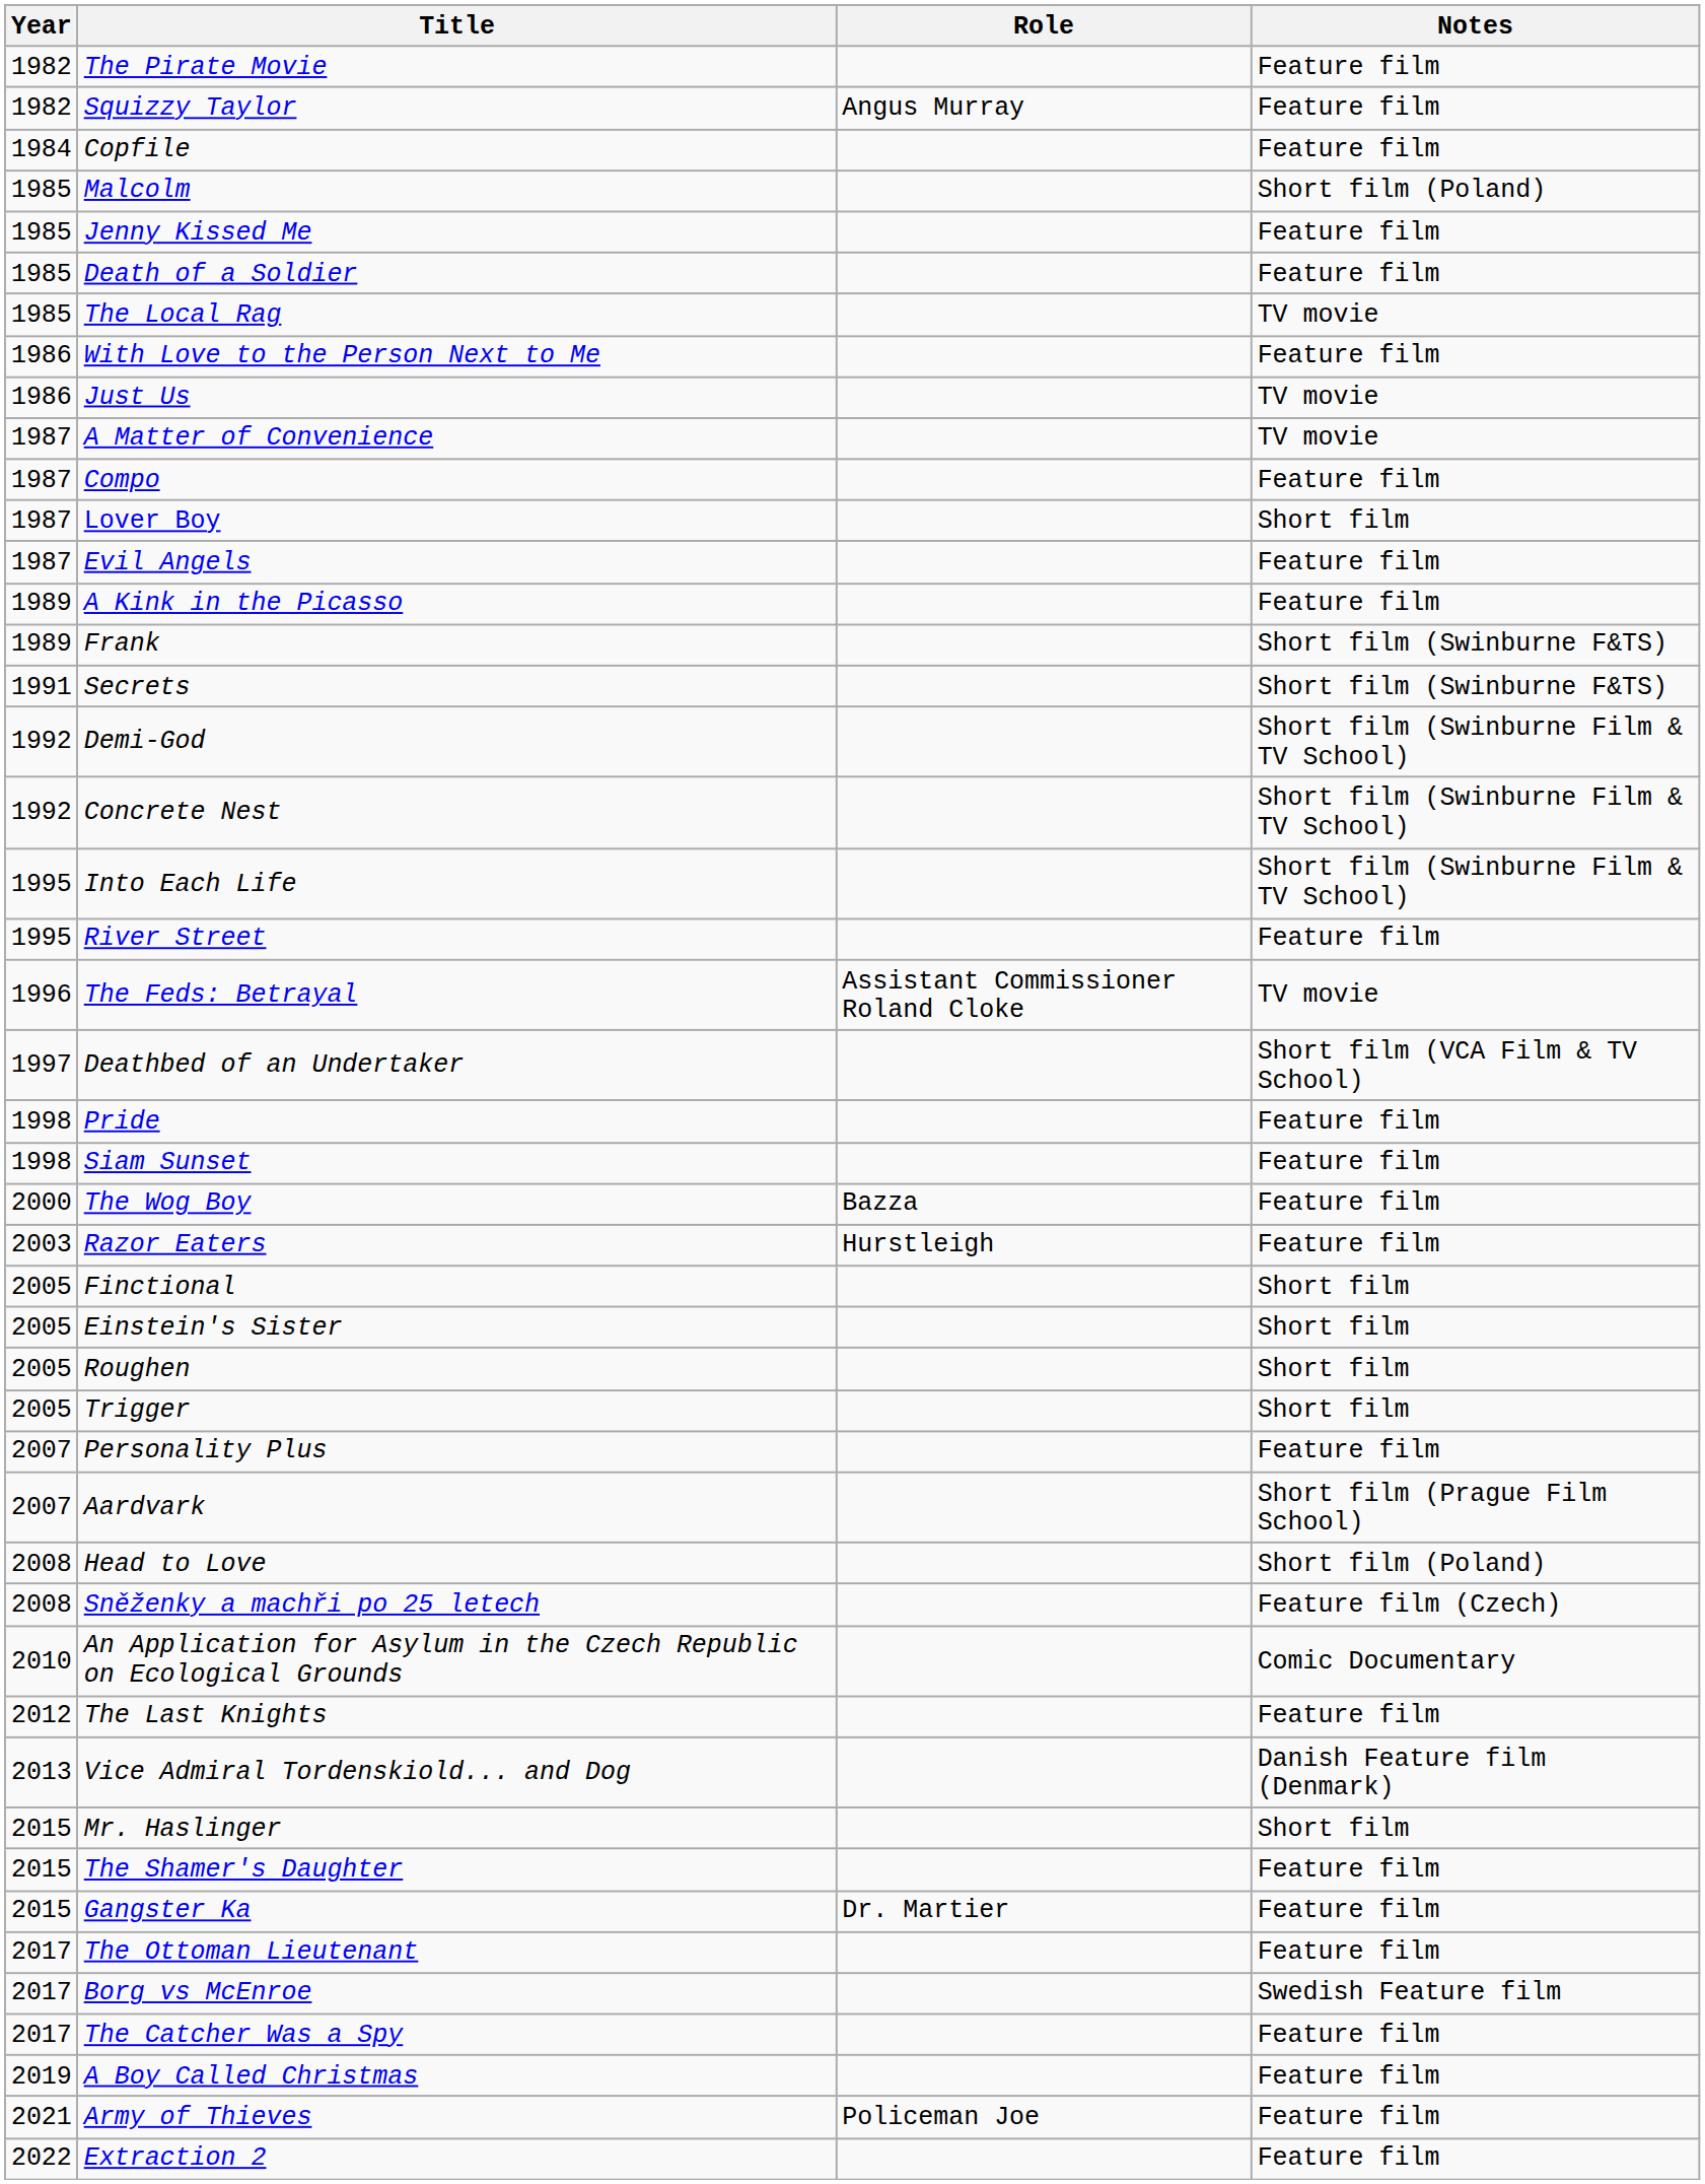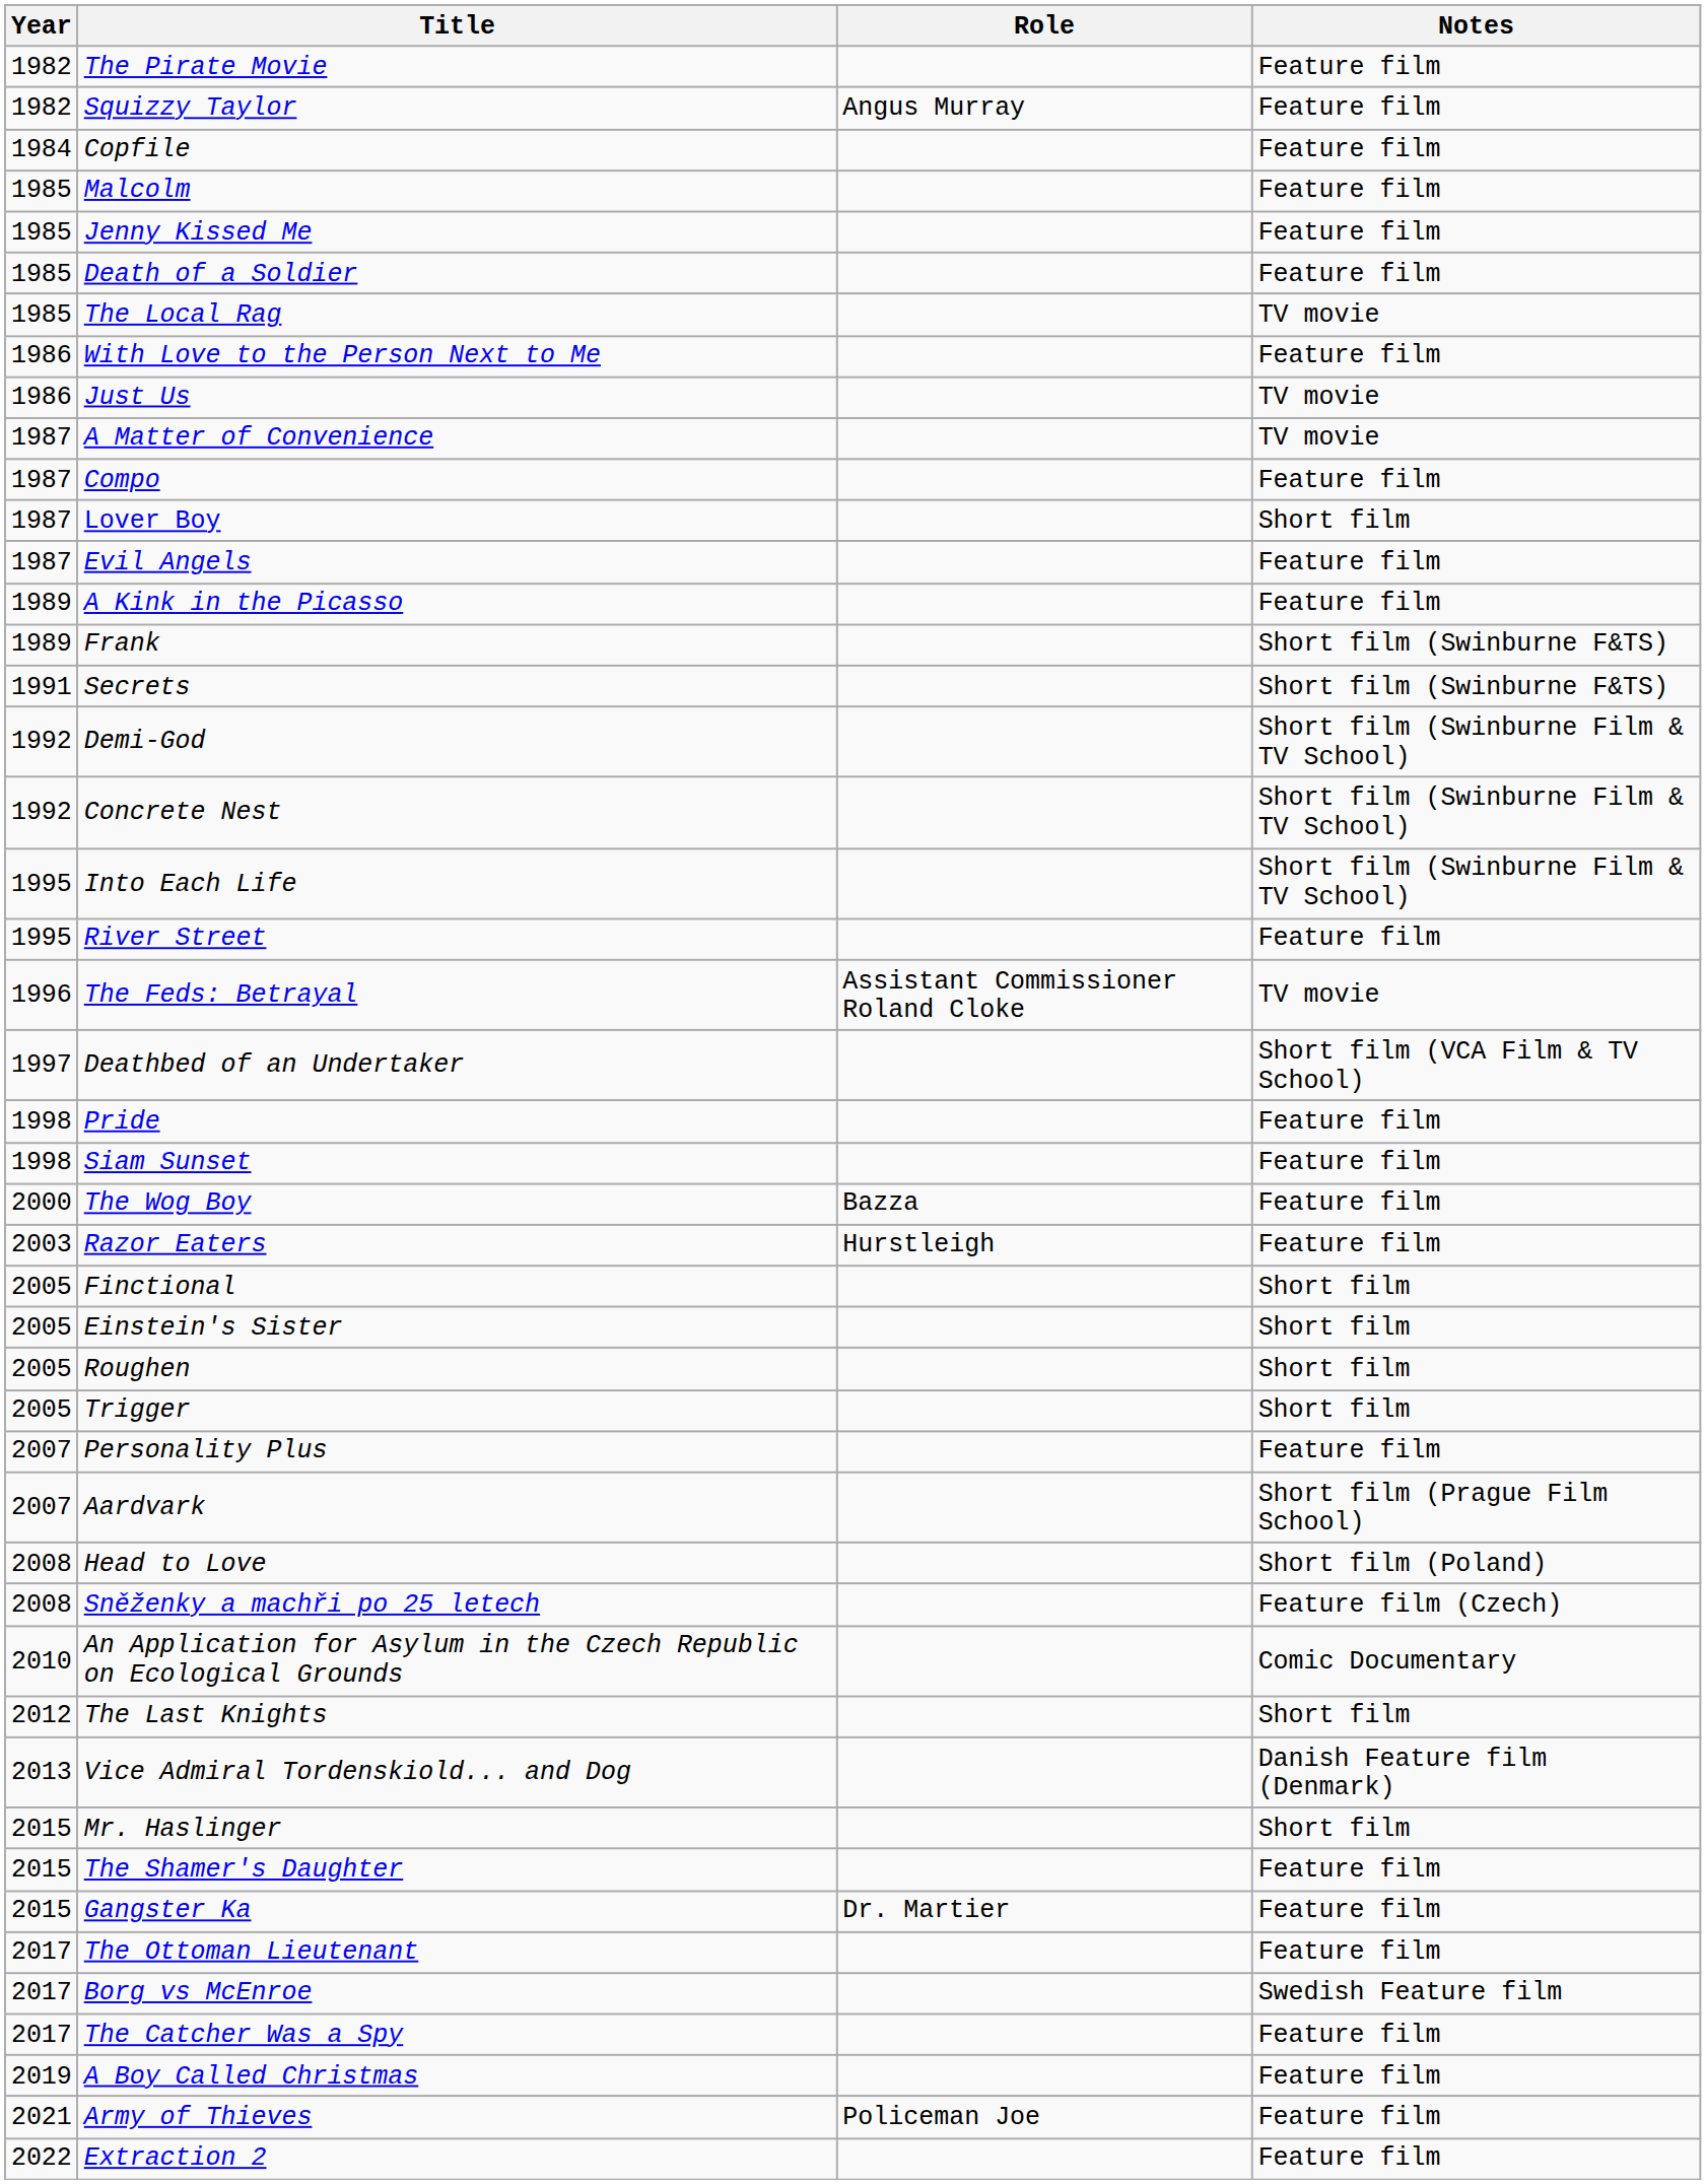Malcolm | Notes: Short film (Poland) -> Feature film
The Last Knights | Notes: Feature film -> Short film
